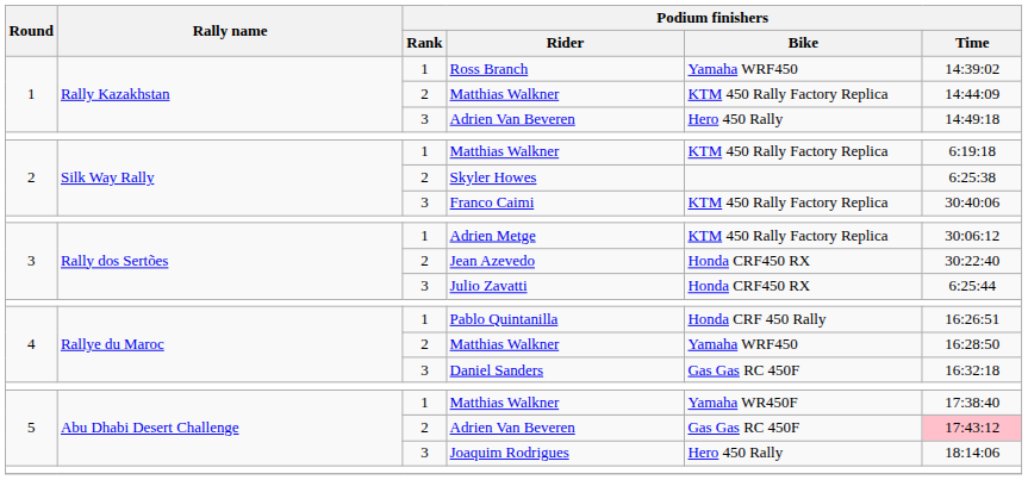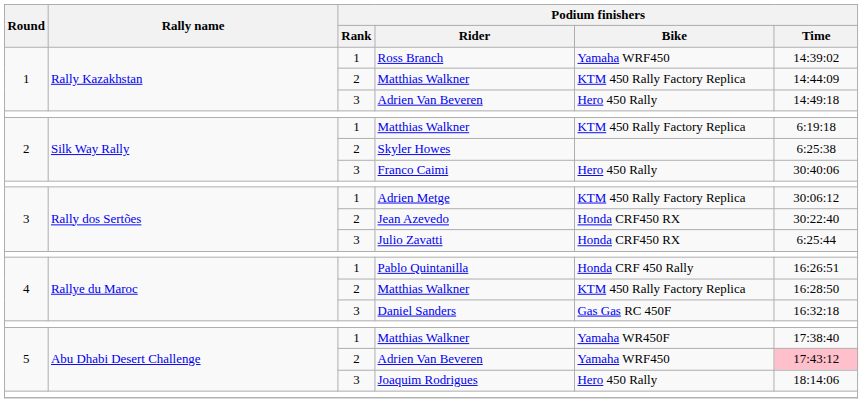Franco Caimi | Podium finishers / Bike: KTM 450 Rally Factory Replica -> Hero 450 Rally
4 / Matthias Walkner | Podium finishers / Bike: Yamaha WRF450 -> KTM 450 Rally Factory Replica
5 / Adrien Van Beveren | Podium finishers / Bike: Gas Gas RC 450F -> Yamaha WRF450
